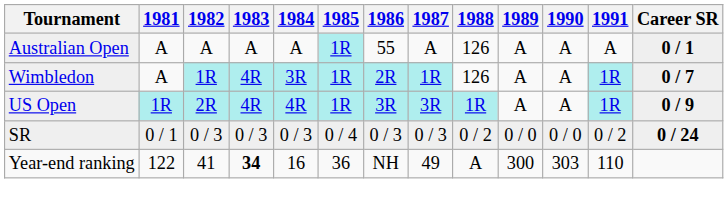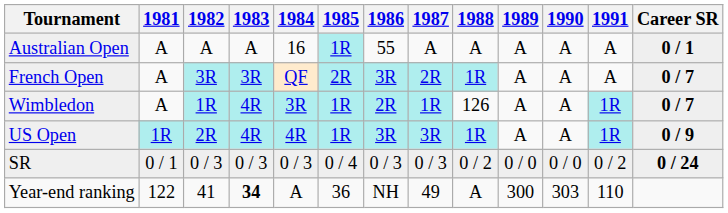Australian Open | 1984: A -> 16
Australian Open | 1988: 126 -> A
+ row: French Open | A | 3R | 3R | QF | 2R | 3R | 2R | 1R | A | A | A | 0 / 7
Year-end ranking | 1984: 16 -> A
